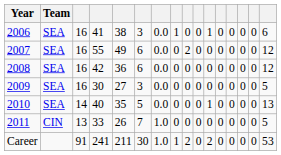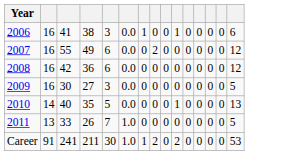- column: Team | SEA | SEA | SEA | SEA | SEA | CIN
